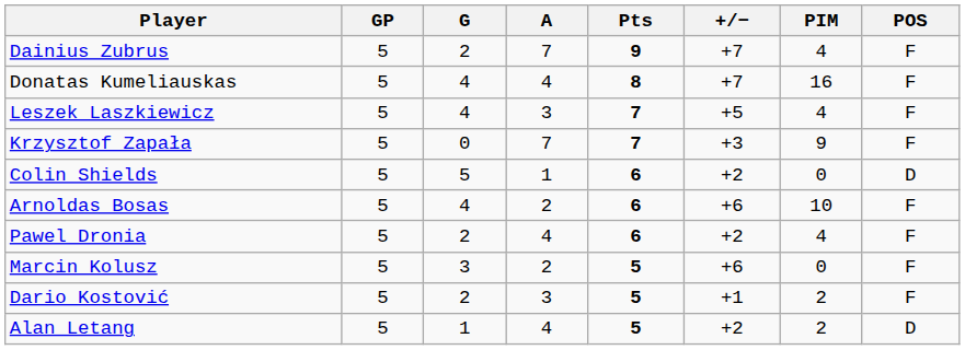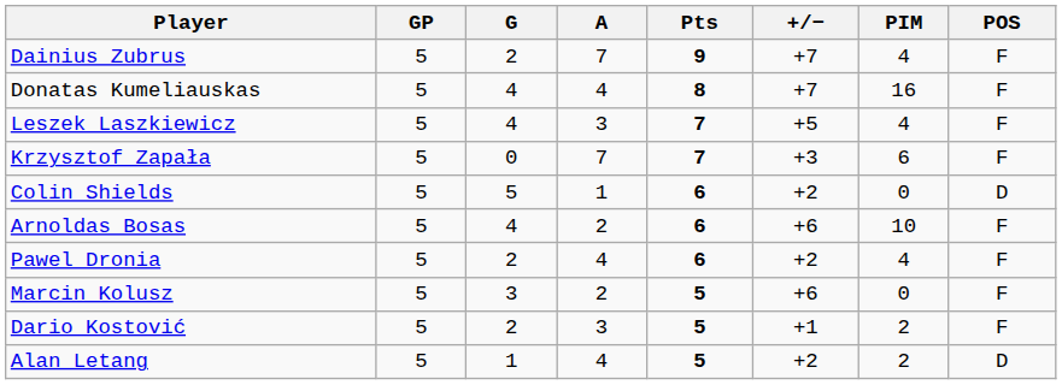Krzysztof Zapała | PIM: 9 -> 6
